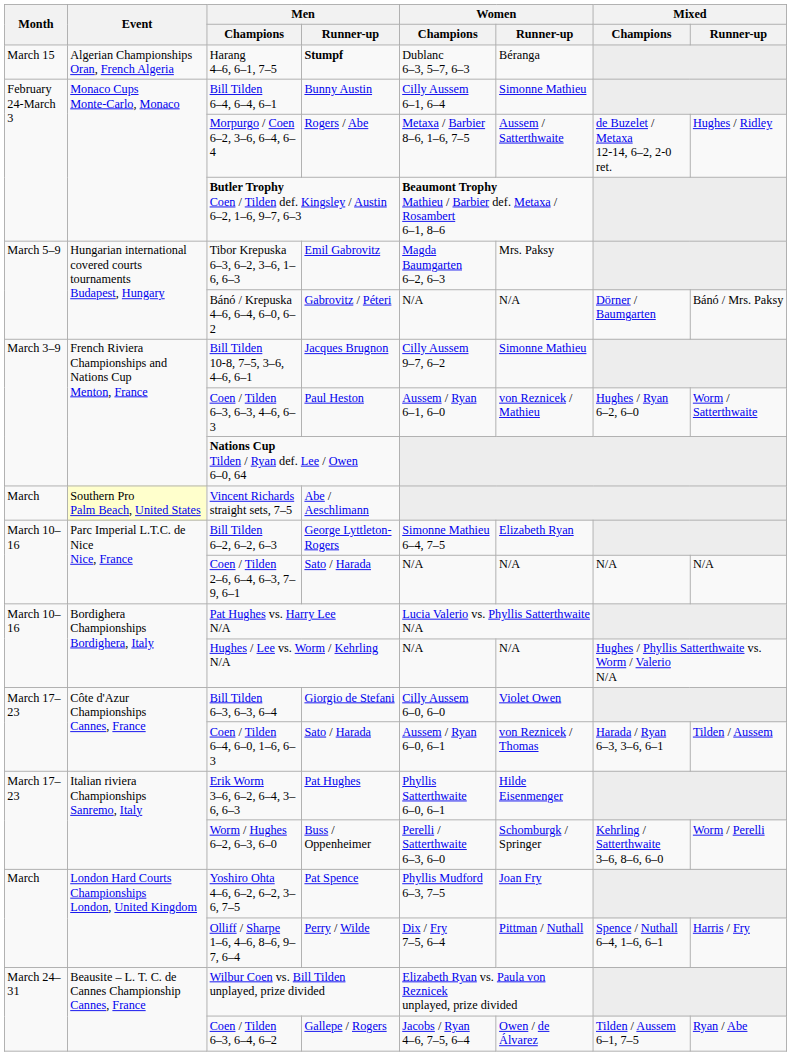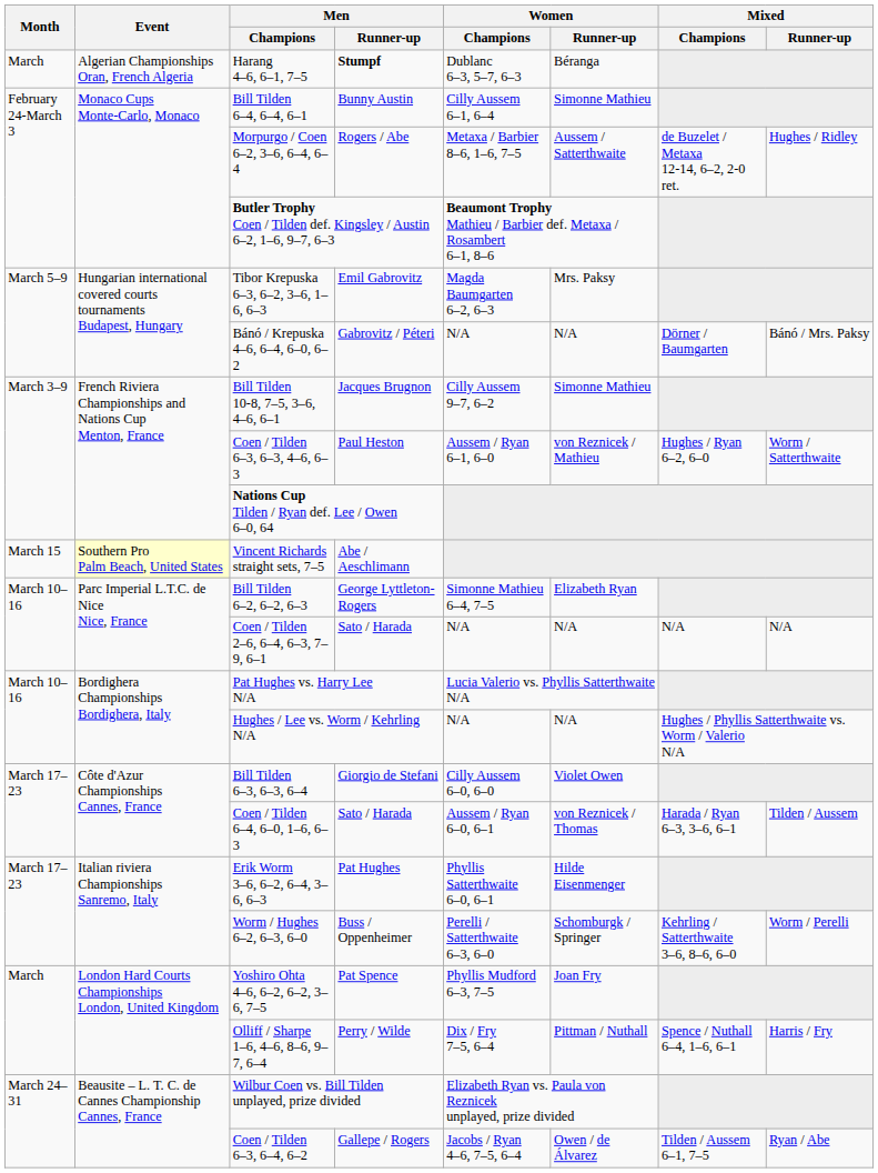Harang 4–6, 6–1, 7–5 | Month: March 15 -> March
Vincent Richards straight sets, 7–5 | Month: March -> March 15
